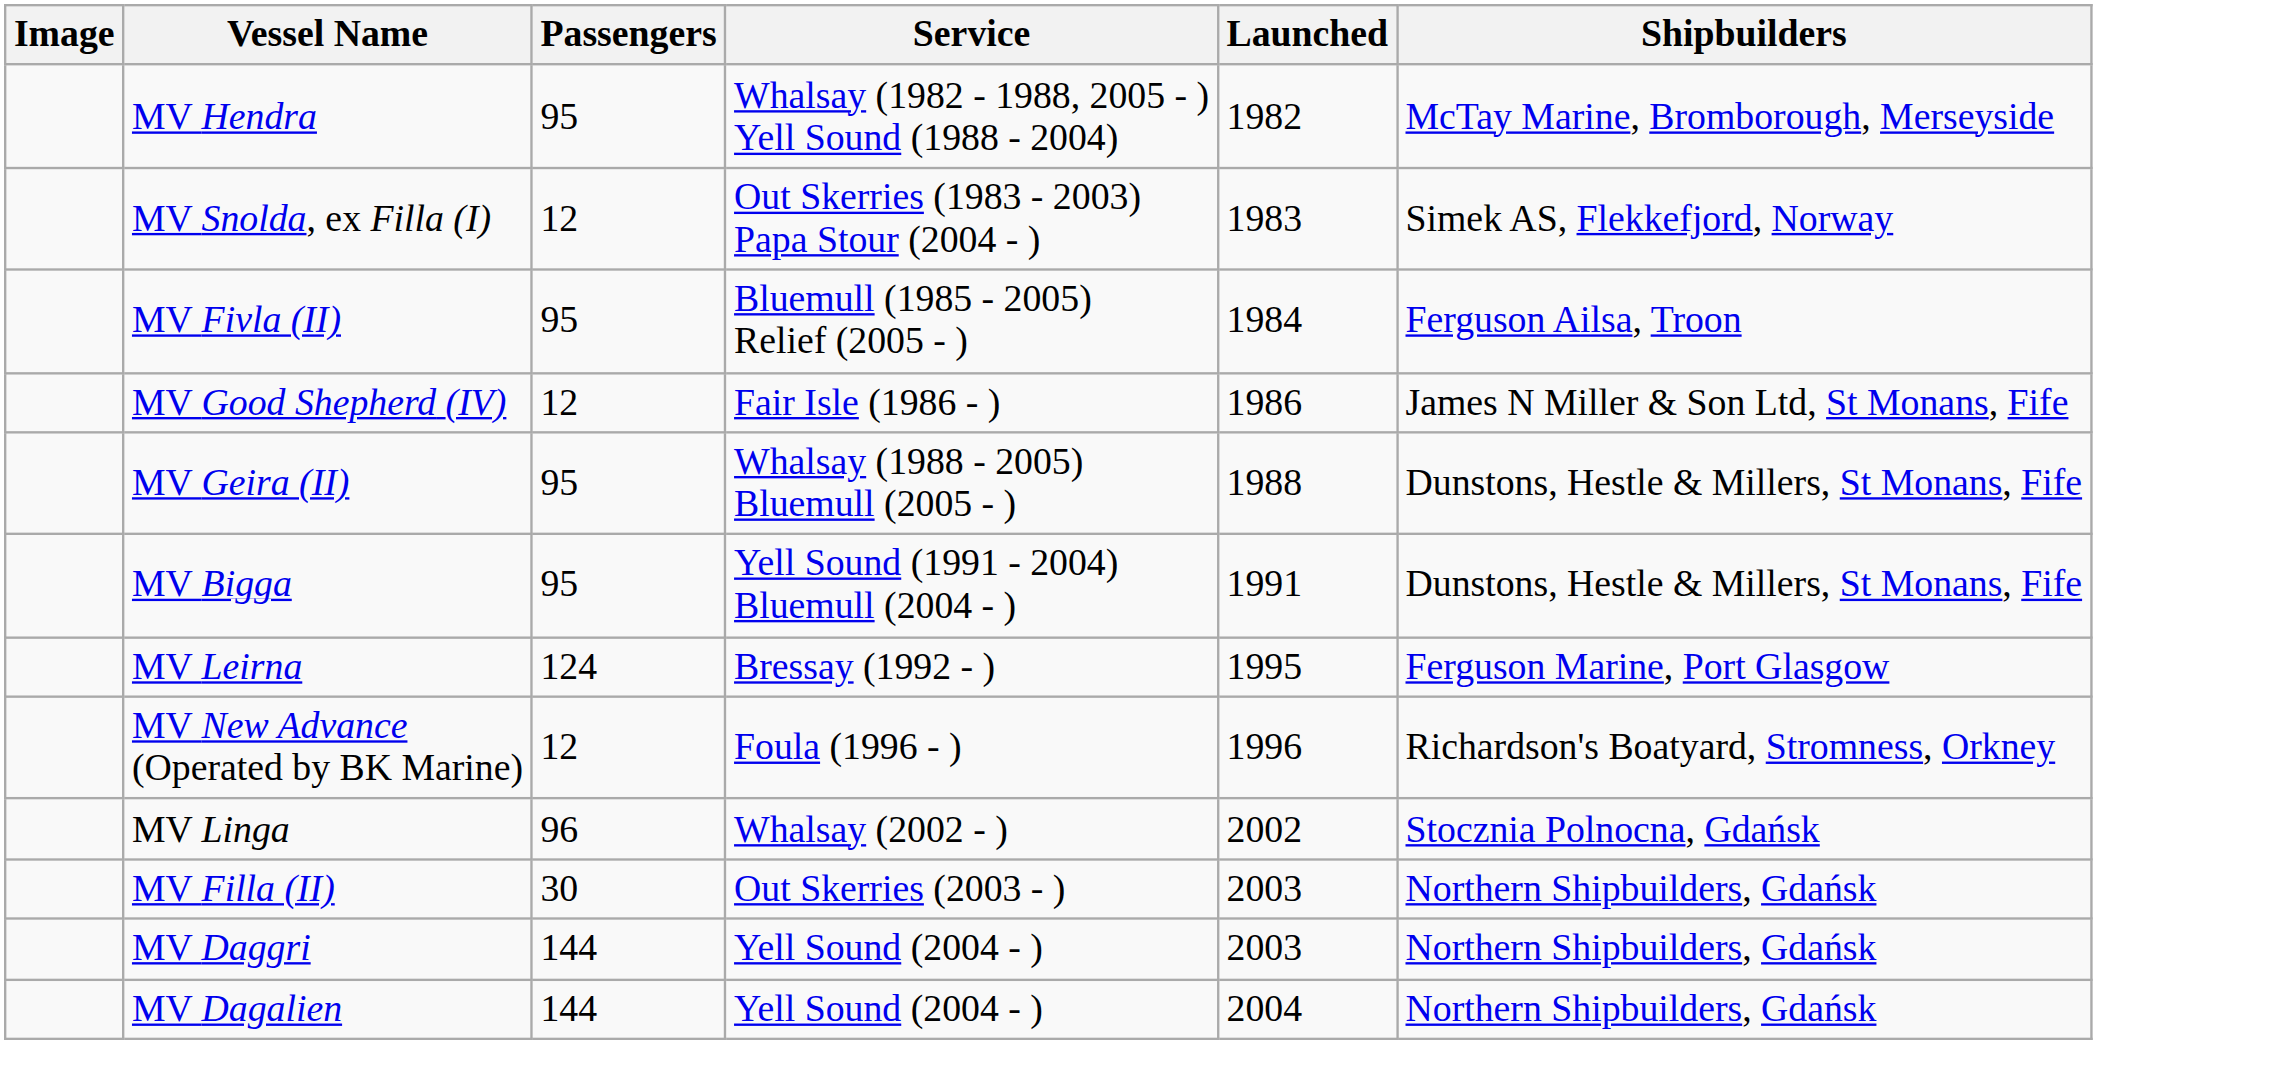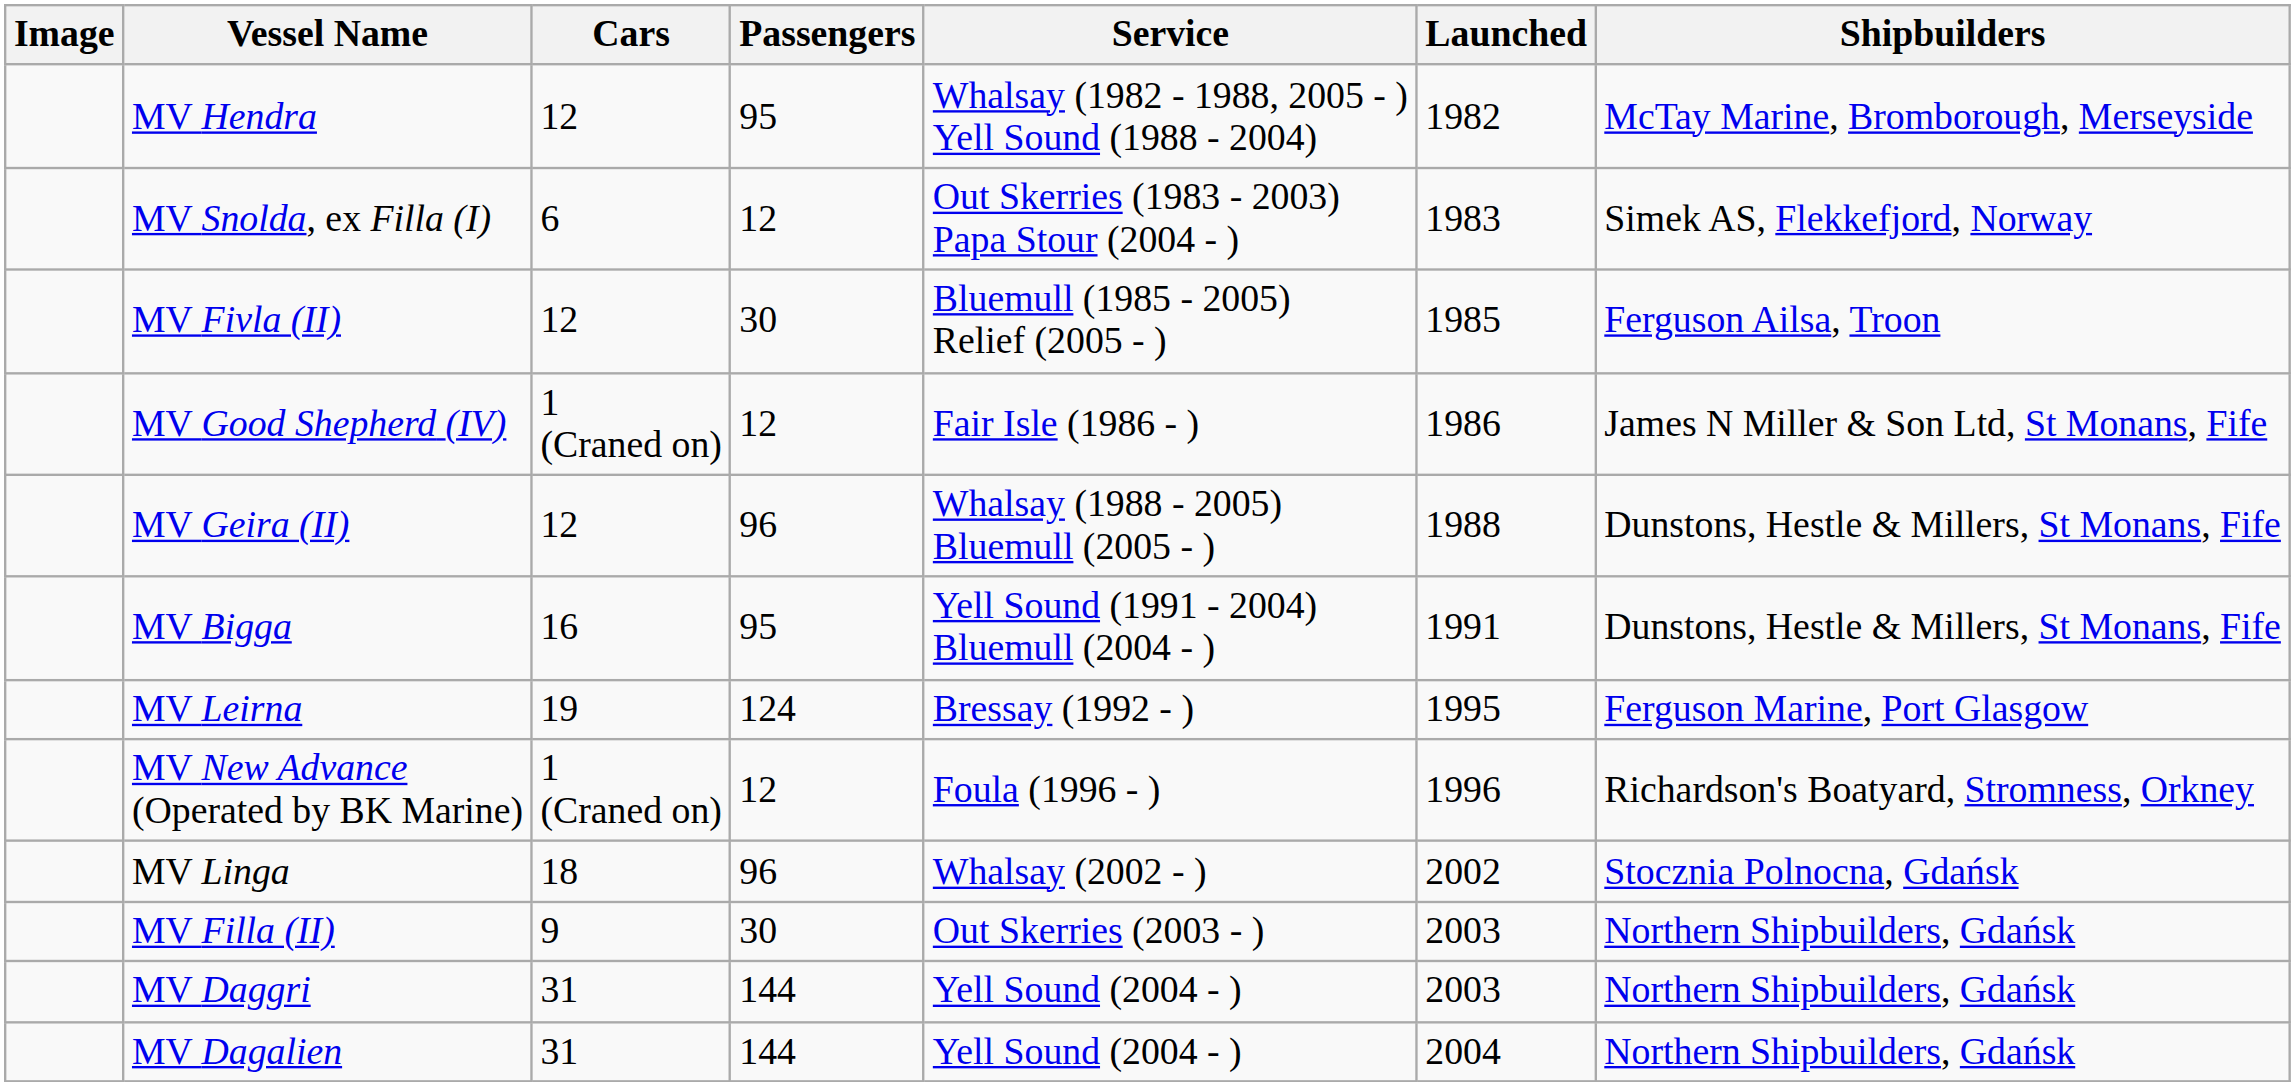+ column: Cars | 12 | 6 | 12 | 1 (Craned on) | 12 | 16 | 19 | 1 (Craned on) | 18 | 9 | 31 | 31
MV Fivla (II) | Passengers: 95 -> 30
MV Fivla (II) | Launched: 1984 -> 1985
MV Geira (II) | Passengers: 95 -> 96
